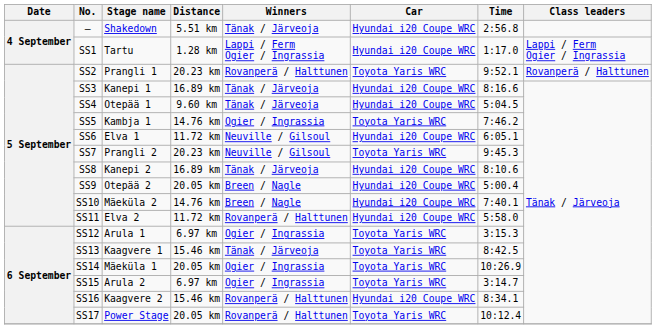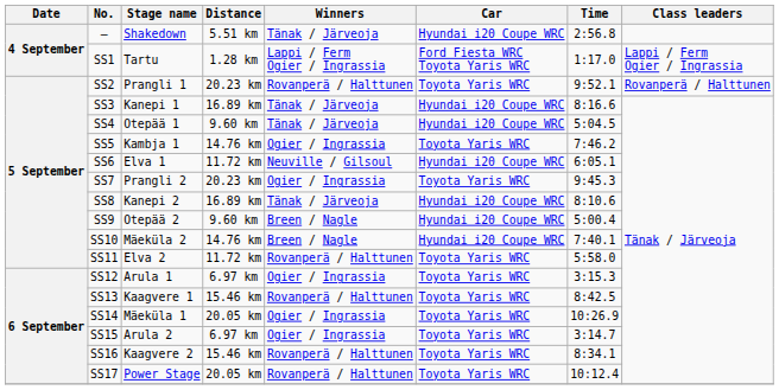SS1 | Car: Hyundai i20 Coupe WRC -> Ford Fiesta WRC Toyota Yaris WRC
SS7 | Winners: Neuville / Gilsoul -> Ogier / Ingrassia
SS9 | Distance: 20.05 km -> 9.60 km
SS11 | Car: Hyundai i20 Coupe WRC -> Toyota Yaris WRC
SS13 | Winners: Tänak / Järveoja -> Rovanperä / Halttunen
SS16 | Car: Hyundai i20 Coupe WRC -> Toyota Yaris WRC
